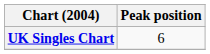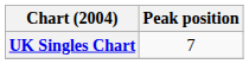UK Singles Chart | Peak position: 6 -> 7
